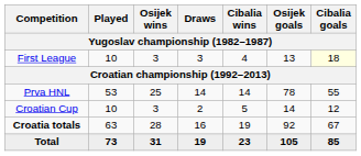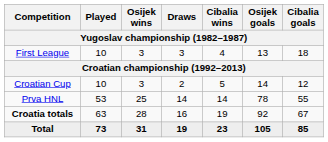First League | Cibalia goals: lightyellow background -> no background
rows swapped: Prva HNL <-> Croatian Cup
